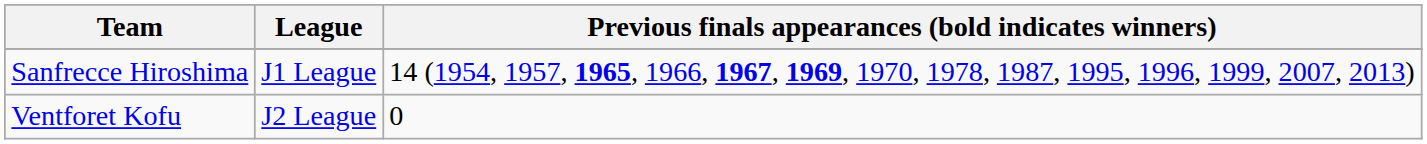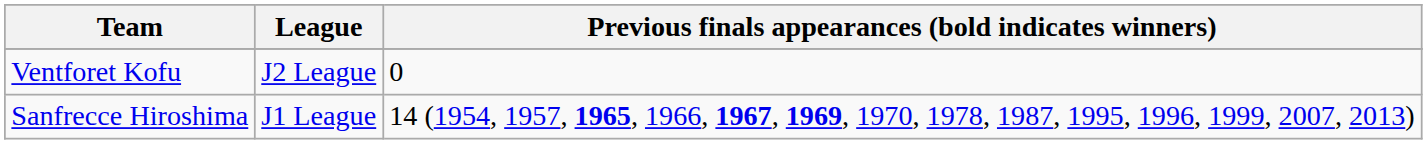rows swapped: Ventforet Kofu <-> Sanfrecce Hiroshima
